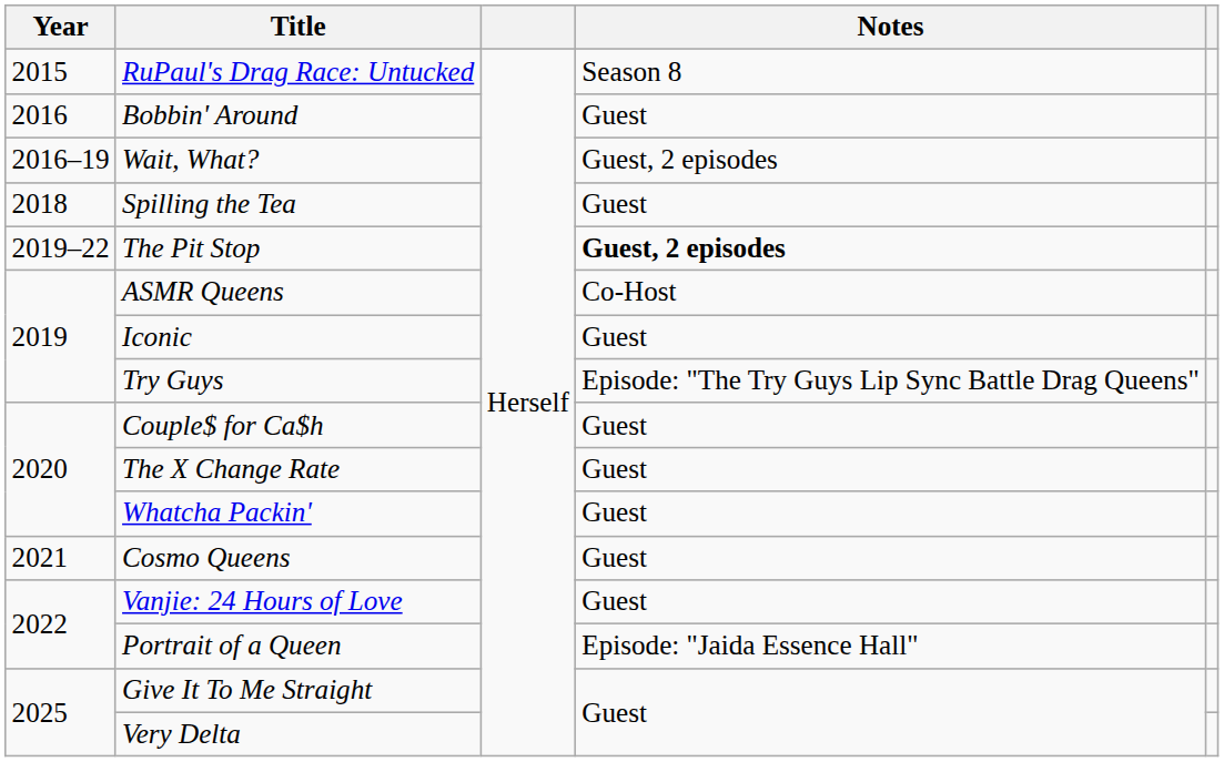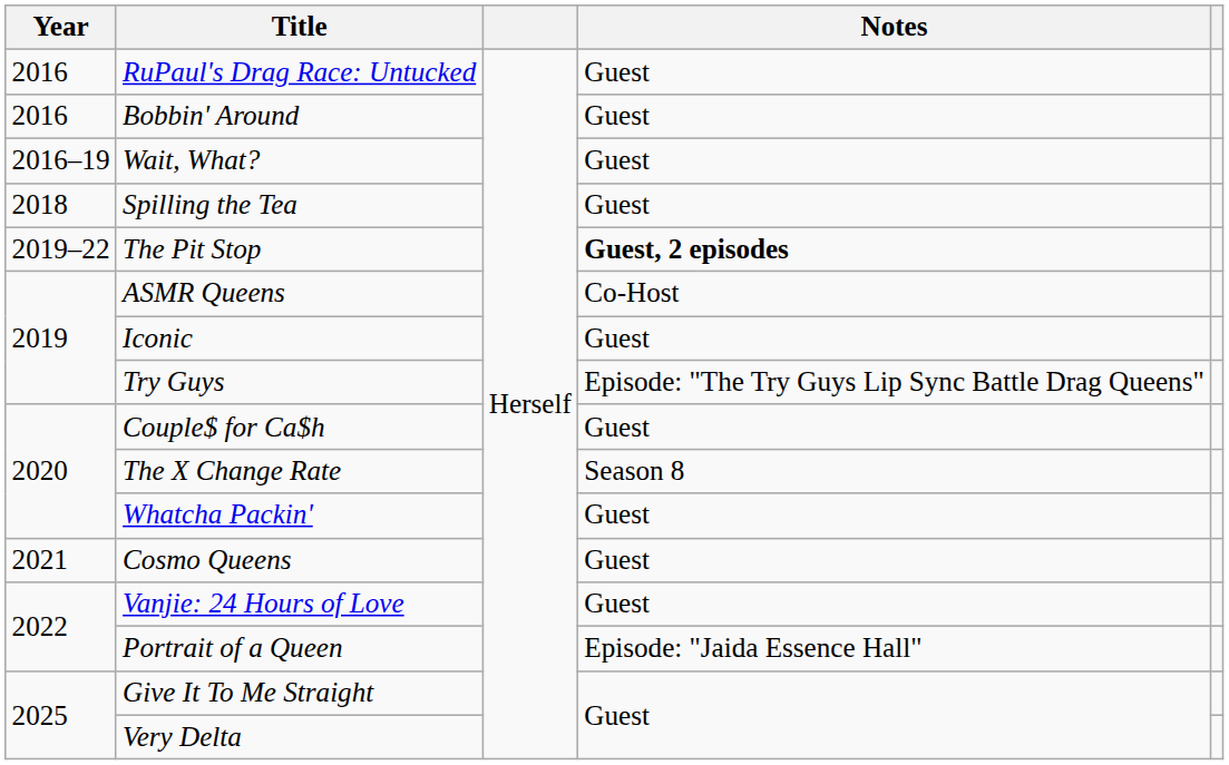RuPaul's Drag Race: Untucked | Year: 2015 -> 2016
RuPaul's Drag Race: Untucked | Notes: Season 8 -> Guest
Wait, What? | Notes: Guest, 2 episodes -> Guest
The X Change Rate | Notes: Guest -> Season 8
